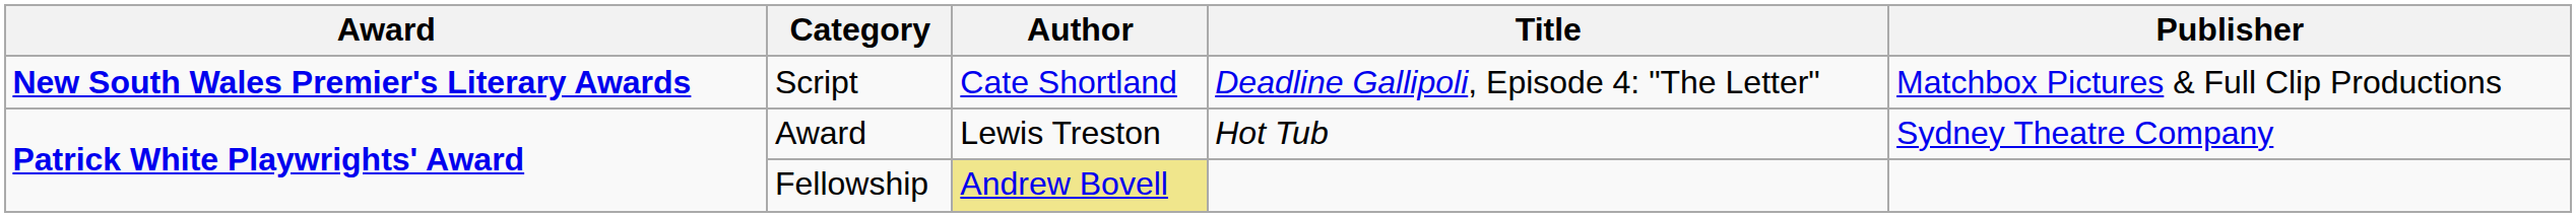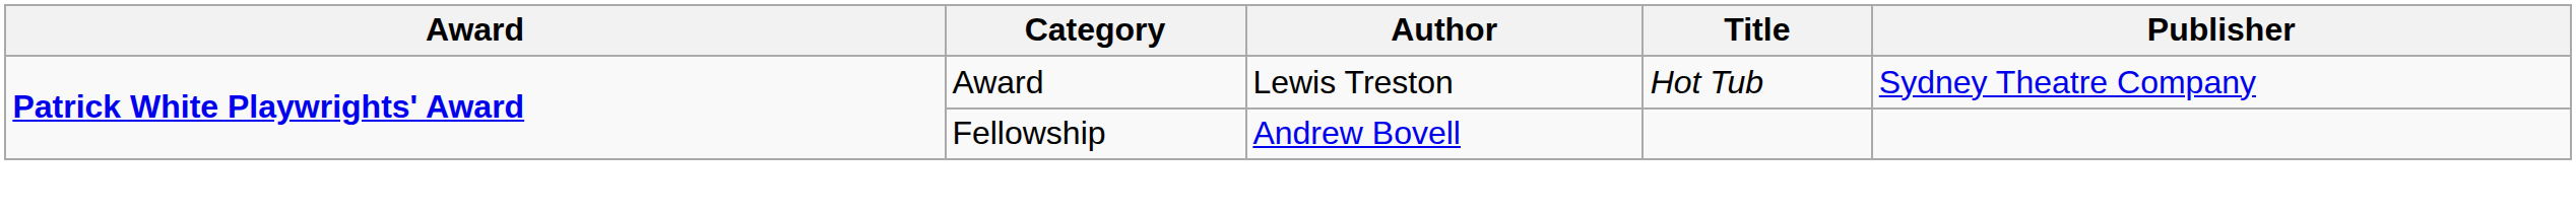- row: New South Wales Premier's Literary Awards | Script | Cate Shortland | Deadline Gallipoli, Episode 4: "The Letter" | Matchbox Pictures & Full Clip Productions
Fellowship | Author: khaki background -> no background
